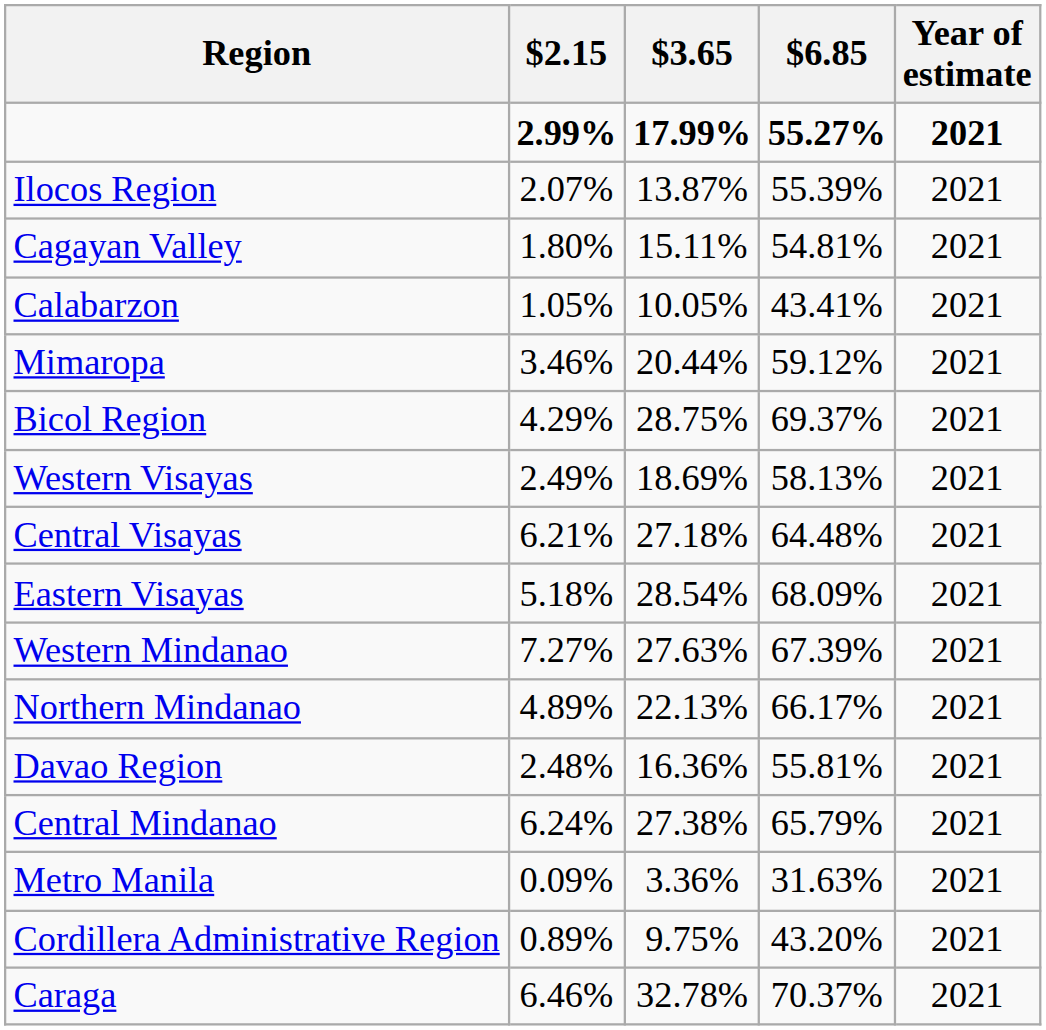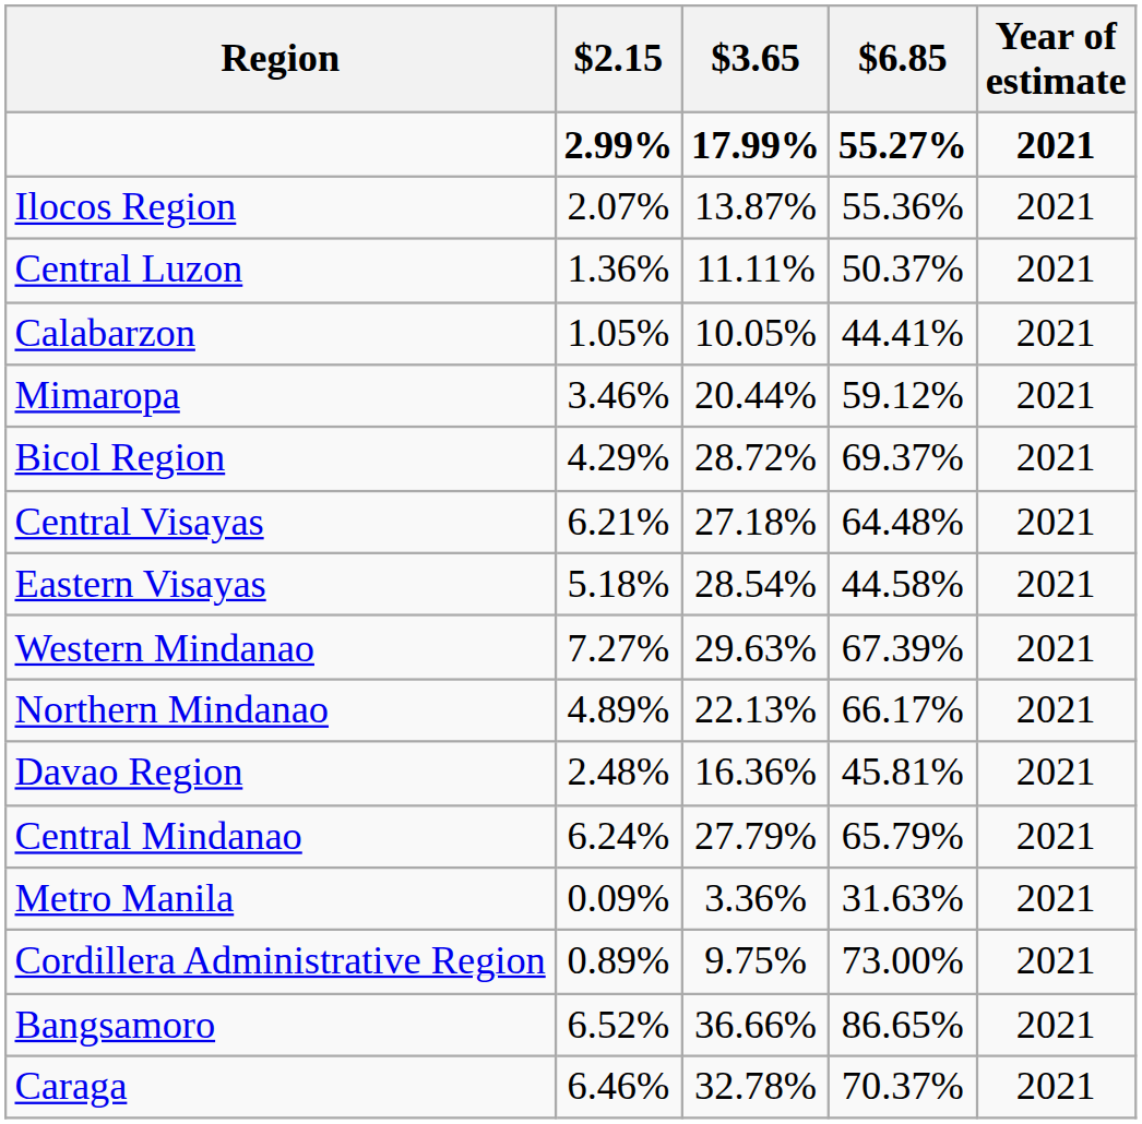Ilocos Region | $6.85: 55.39% -> 55.36%
- row: Cagayan Valley | 1.80% | 15.11% | 54.81% | 2021
+ row: Central Luzon | 1.36% | 11.11% | 50.37% | 2021
Calabarzon | $6.85: 43.41% -> 44.41%
Bicol Region | $3.65: 28.75% -> 28.72%
- row: Western Visayas | 2.49% | 18.69% | 58.13% | 2021
Eastern Visayas | $6.85: 68.09% -> 44.58%
Western Mindanao | $3.65: 27.63% -> 29.63%
Davao Region | $6.85: 55.81% -> 45.81%
Central Mindanao | $3.65: 27.38% -> 27.79%
Cordillera Administrative Region | $6.85: 43.20% -> 73.00%
+ row: Bangsamoro | 6.52% | 36.66% | 86.65% | 2021
